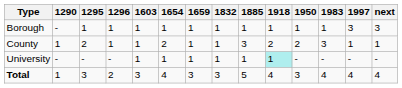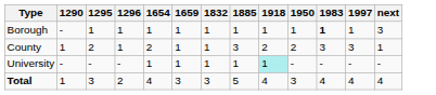- column: 1603 | 1 | 1 | 1 | 3
Borough | 1983: normal -> bold
Borough | 1997: 3 -> 1
County | 1997: 1 -> 3
